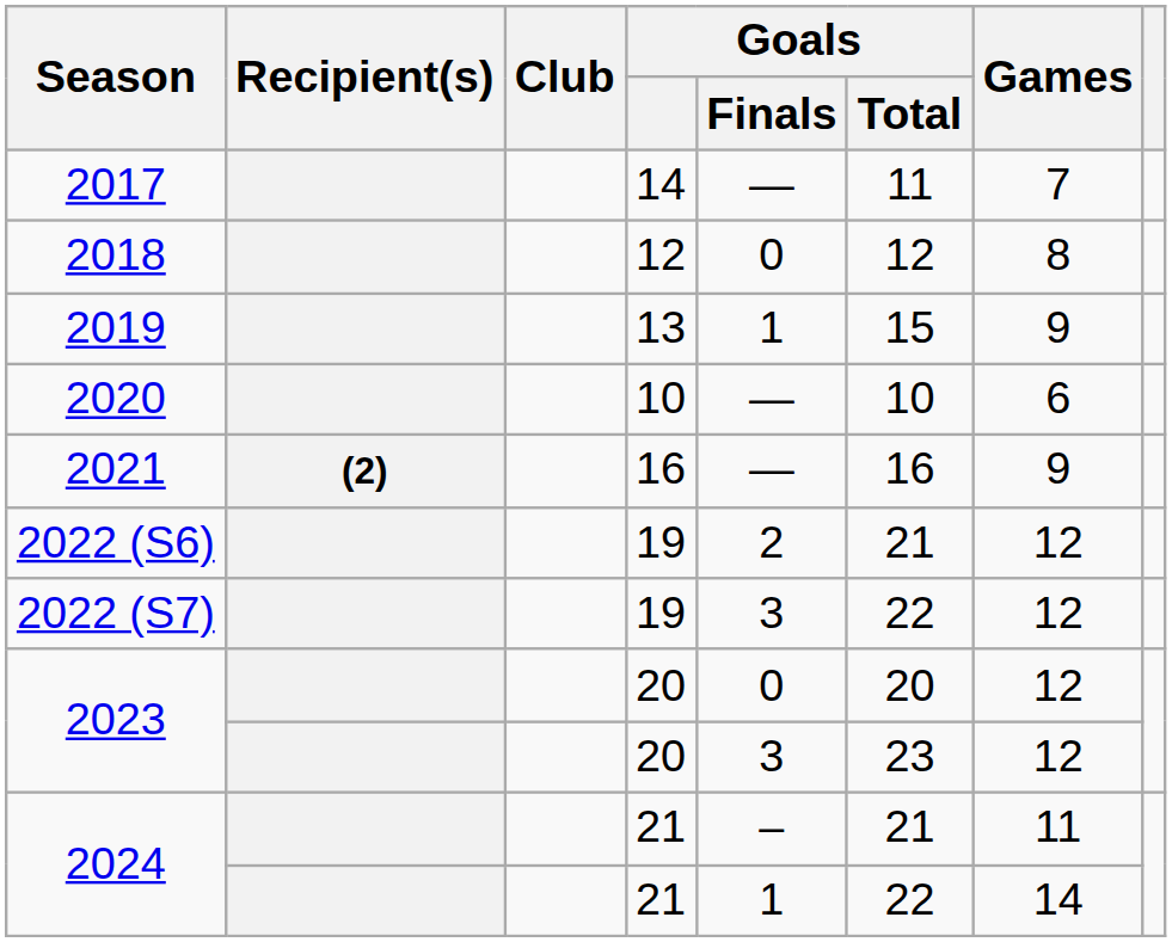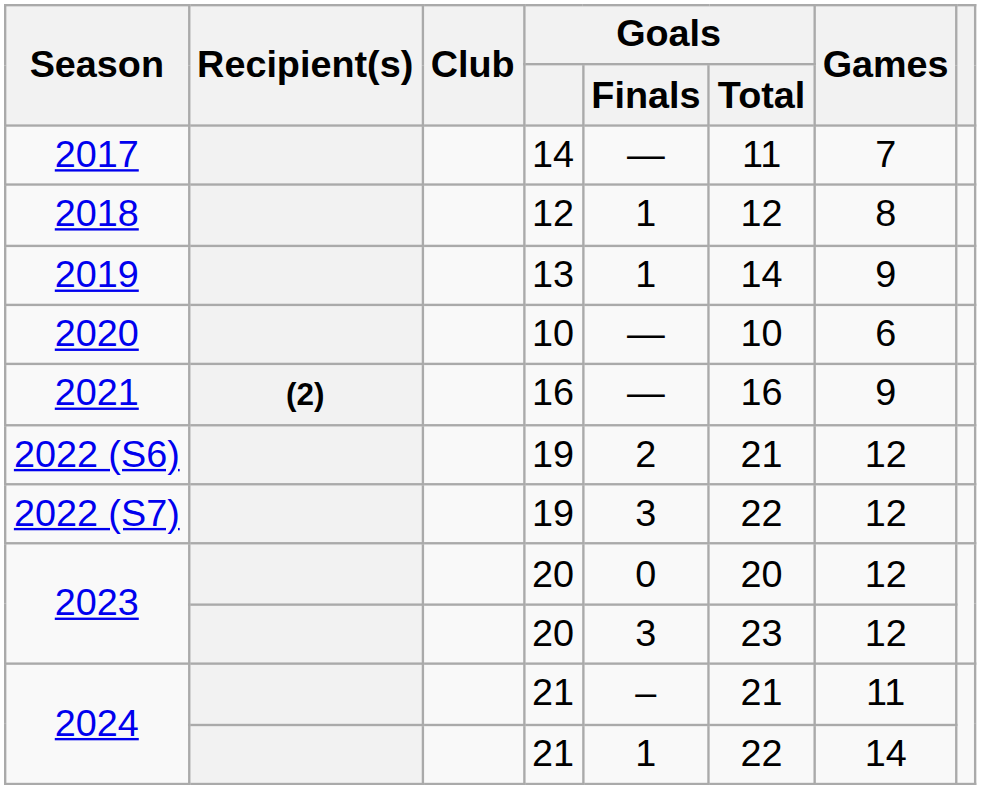2018 | Goals / Finals: 0 -> 1
2019 | Goals / Total: 15 -> 14
